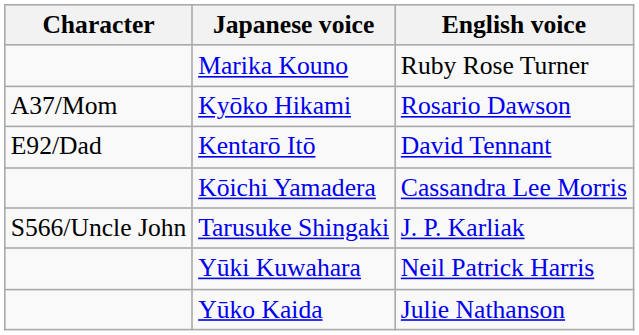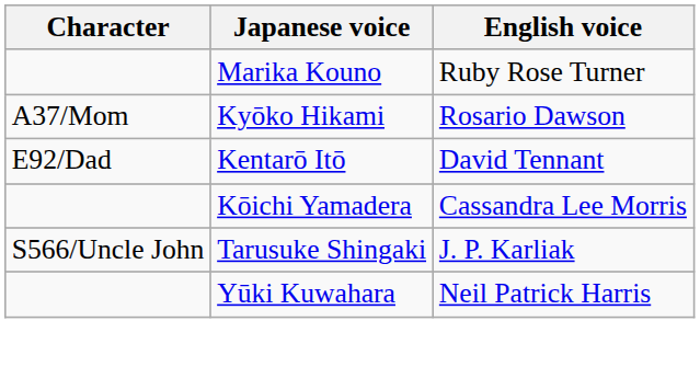- row: Yūko Kaida | Julie Nathanson
